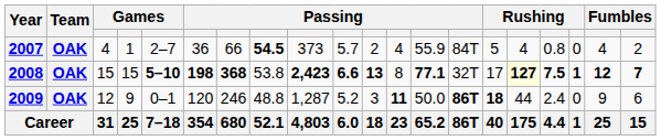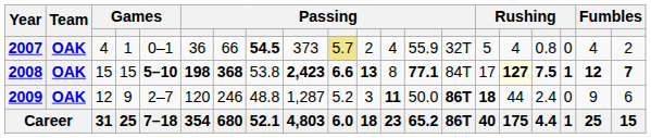2007 | column 5: 2–7 -> 0–1
2007 | column 10: no background -> khaki background
2007 | column 14: 84T -> 32T
2008 | column 14: 32T -> 84T
2009 | column 5: 0–1 -> 2–7
